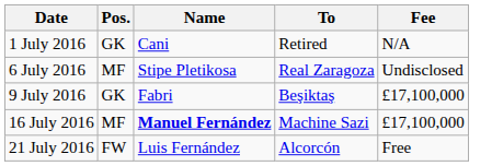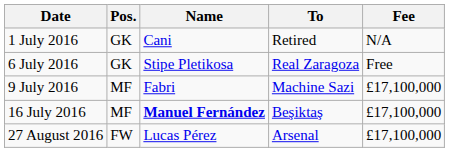6 July 2016 | Pos.: MF -> GK
6 July 2016 | Fee: Undisclosed -> Free
9 July 2016 | Pos.: GK -> MF
9 July 2016 | To: Beşiktaş -> Machine Sazi
16 July 2016 | To: Machine Sazi -> Beşiktaş
- row: 21 July 2016 | FW | Luis Fernández | Alcorcón | Free
+ row: 27 August 2016 | FW | Lucas Pérez | Arsenal | £17,100,000
